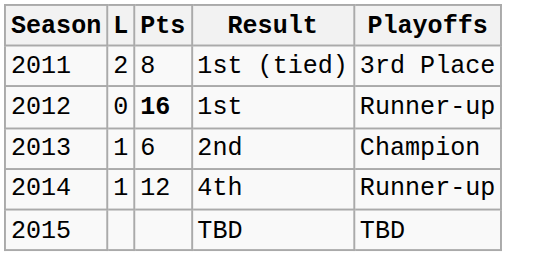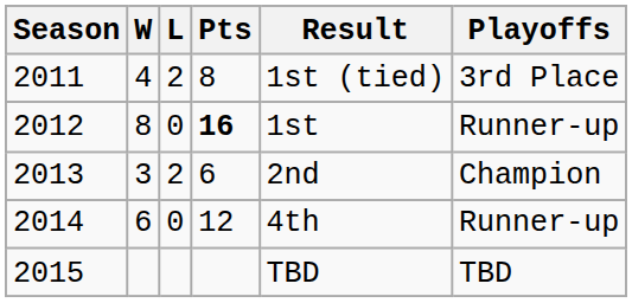+ column: W | 4 | 8 | 3 | 6
2013 | L: 1 -> 2
2014 | L: 1 -> 0
